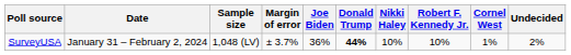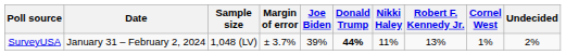SurveyUSA | Joe Biden: 36% -> 39%
SurveyUSA | Nikki Haley: 10% -> 11%
SurveyUSA | Robert F. Kennedy Jr.: 10% -> 13%
